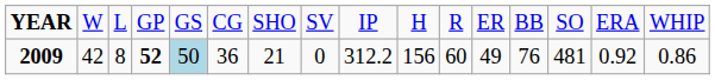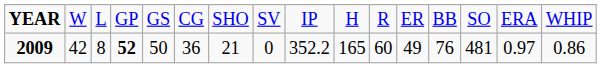2009 | column 5: lightblue background -> no background
2009 | column 9: 312.2 -> 352.2
2009 | column 10: 156 -> 165
2009 | column 15: 0.92 -> 0.97
